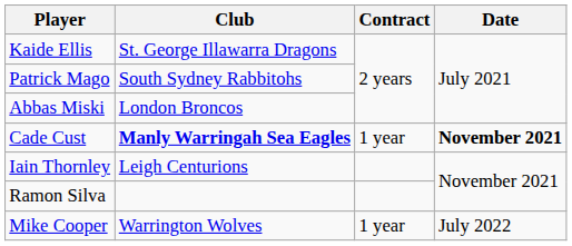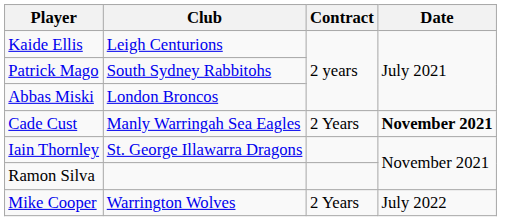Kaide Ellis | Club: St. George Illawarra Dragons -> Leigh Centurions
Cade Cust | Club: bold -> normal
Cade Cust | Contract: 1 year -> 2 Years
Iain Thornley | Club: Leigh Centurions -> St. George Illawarra Dragons
Mike Cooper | Contract: 1 year -> 2 Years
